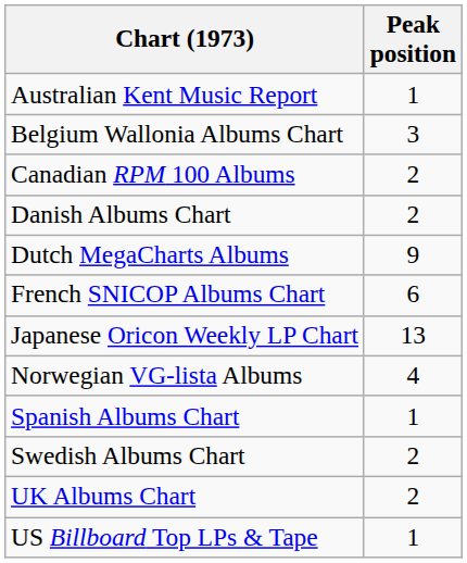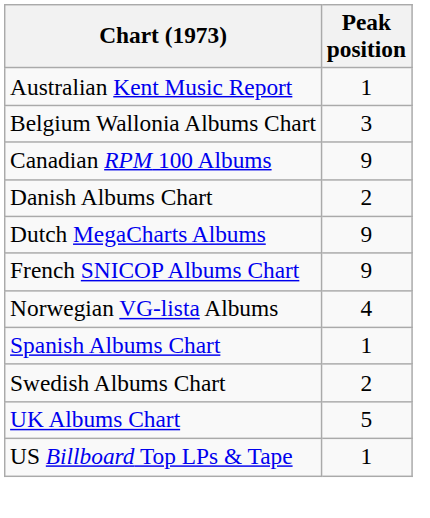Canadian RPM 100 Albums | Peak position: 2 -> 9
French SNICOP Albums Chart | Peak position: 6 -> 9
- row: Japanese Oricon Weekly LP Chart | 13
UK Albums Chart | Peak position: 2 -> 5
